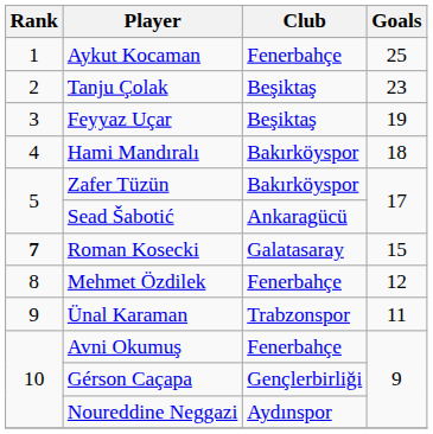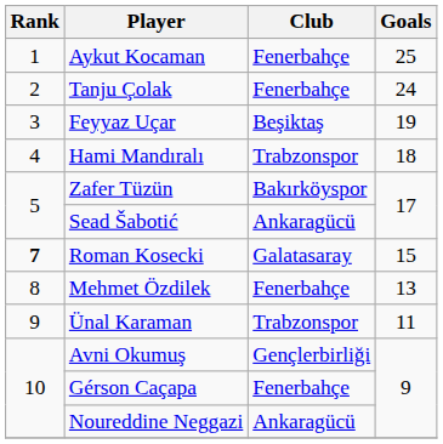Tanju Çolak | Club: Beşiktaş -> Fenerbahçe
Tanju Çolak | Goals: 23 -> 24
Hami Mandıralı | Club: Bakırköyspor -> Trabzonspor
Mehmet Özdilek | Goals: 12 -> 13
Avni Okumuş | Club: Fenerbahçe -> Gençlerbirliği
Gérson Caçapa | Club: Gençlerbirliği -> Fenerbahçe
Noureddine Neggazi | Club: Aydınspor -> Ankaragücü
